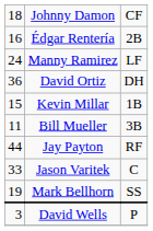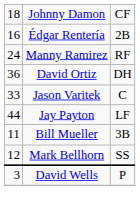Manny Ramirez | column 3: LF -> RF
- row: 15 | Kevin Millar | 1B
rows swapped: Jason Varitek <-> Bill Mueller
Jay Payton | column 3: RF -> LF
Mark Bellhorn | column 1: 19 -> 12
